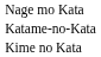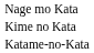rows swapped: Kime no Kata <-> Katame-no-Kata
